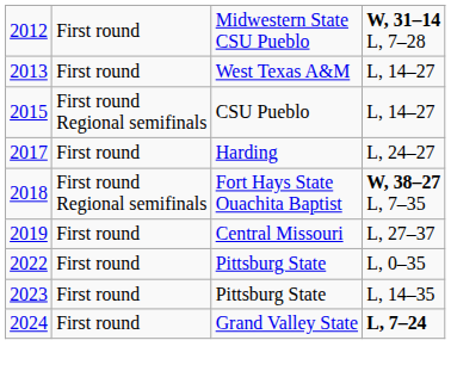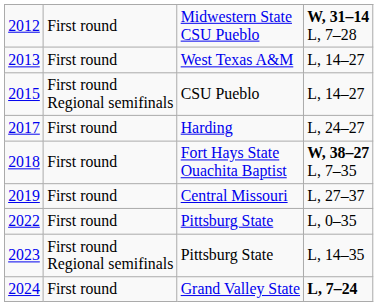2018 | column 2: First round Regional semifinals -> First round
2023 | column 2: First round -> First round Regional semifinals
